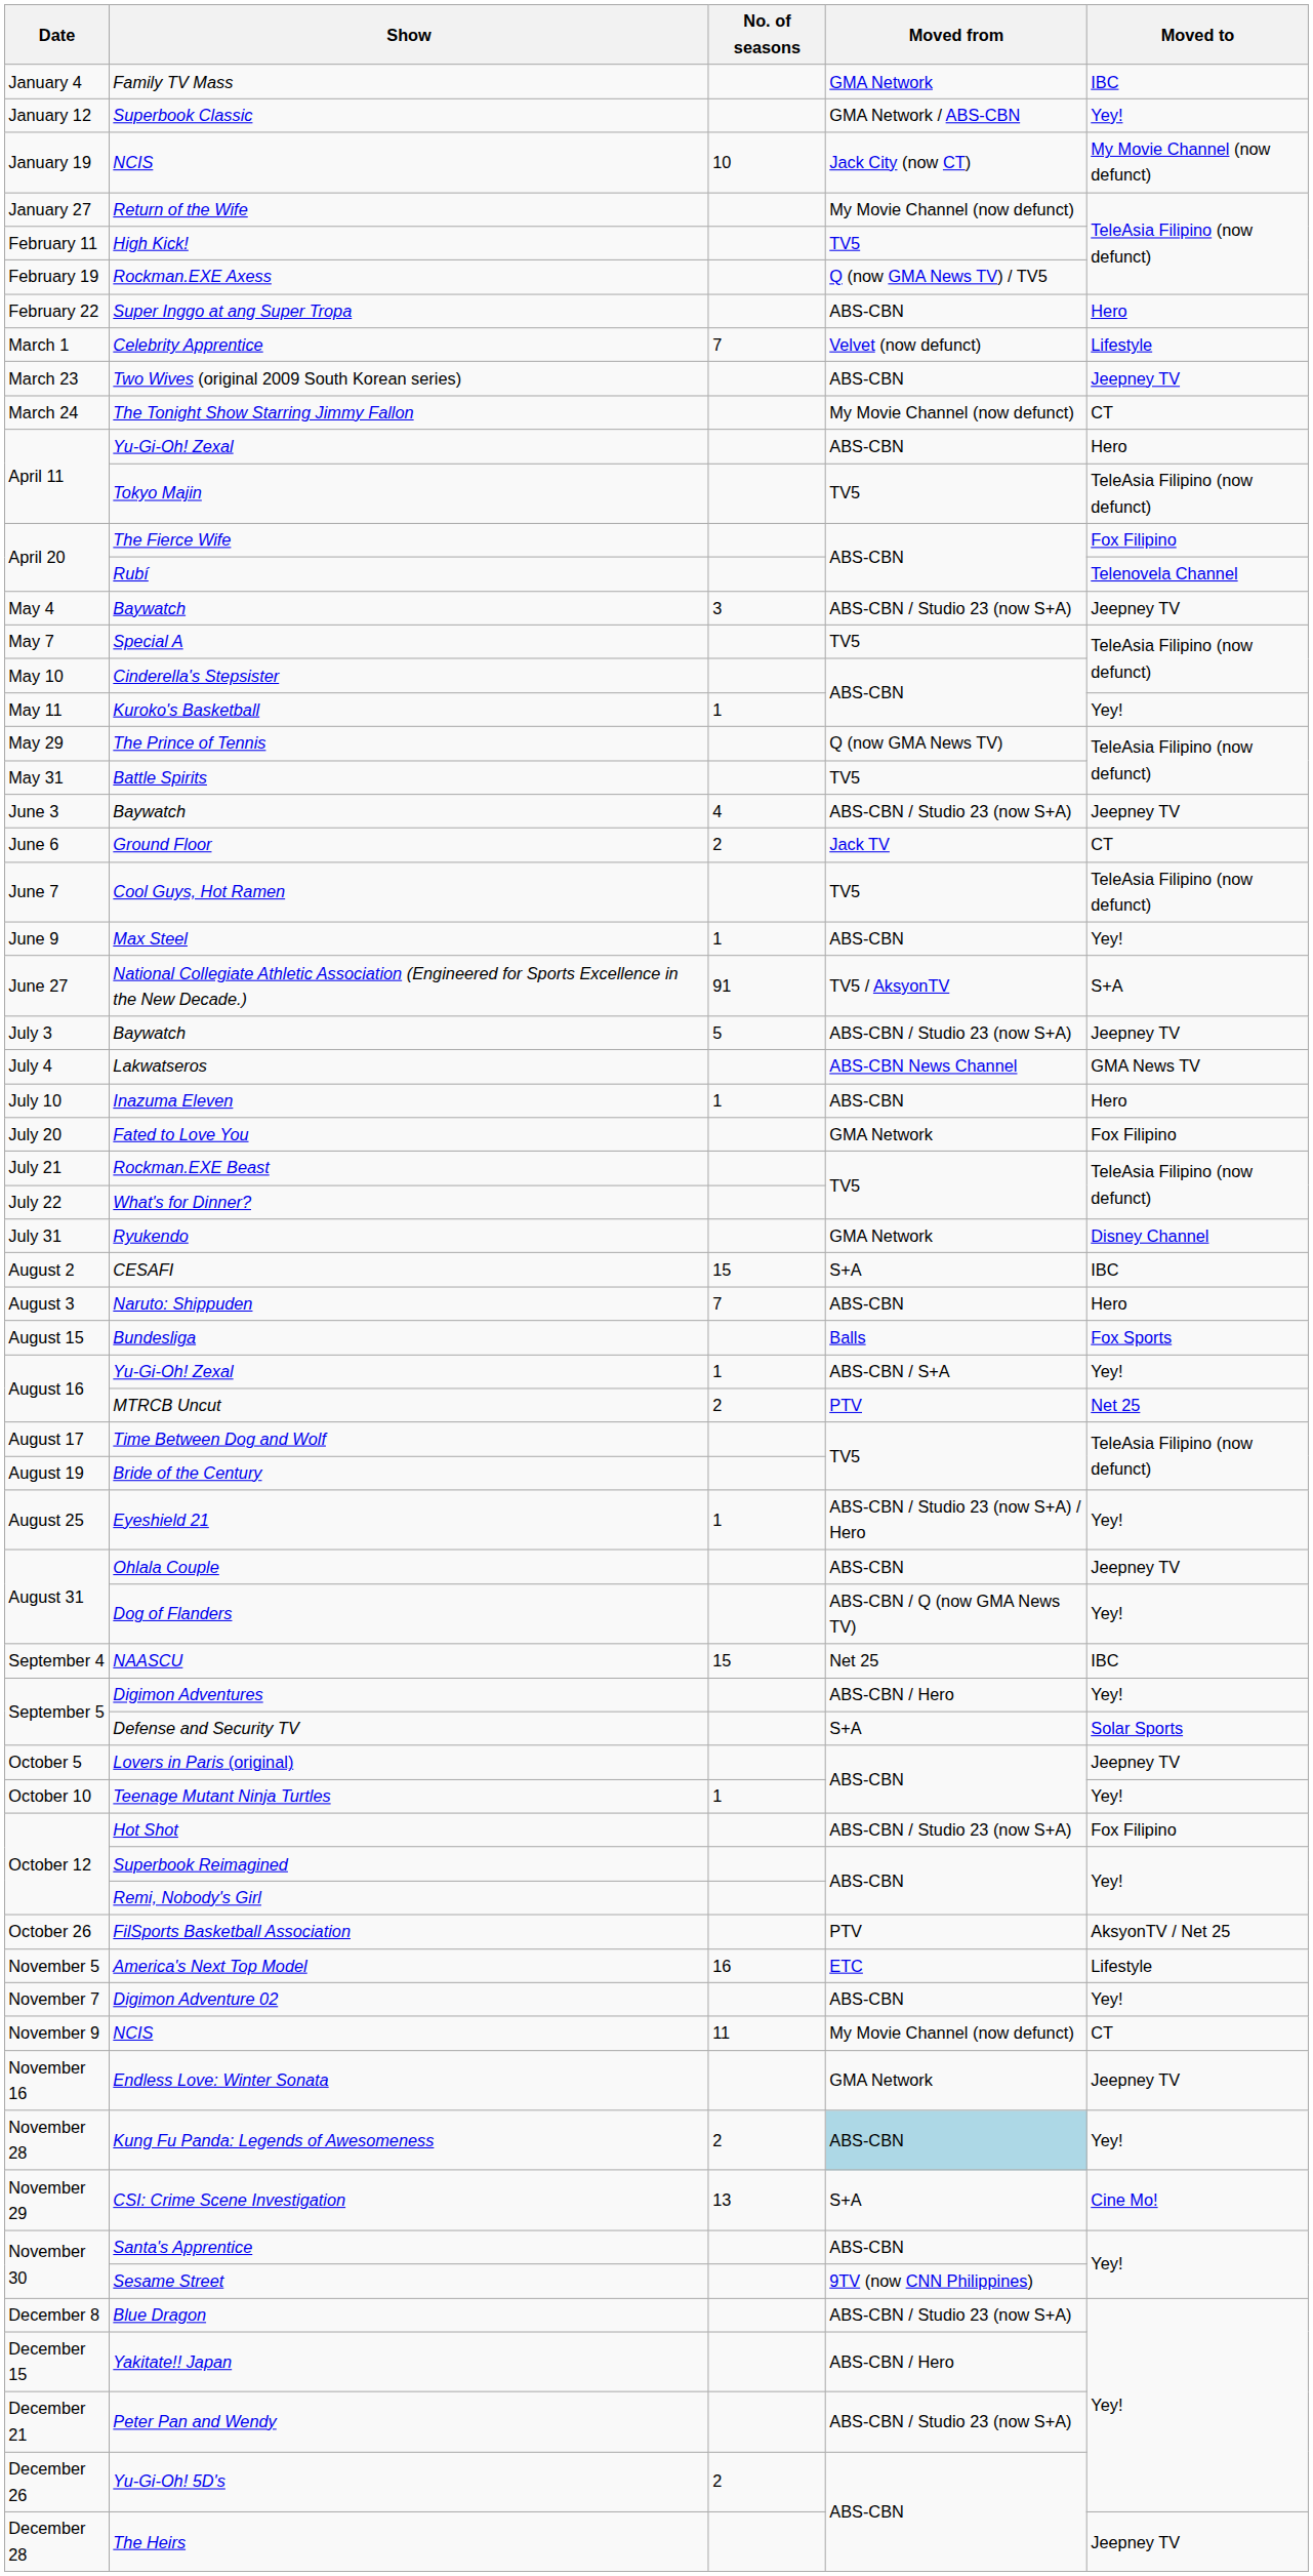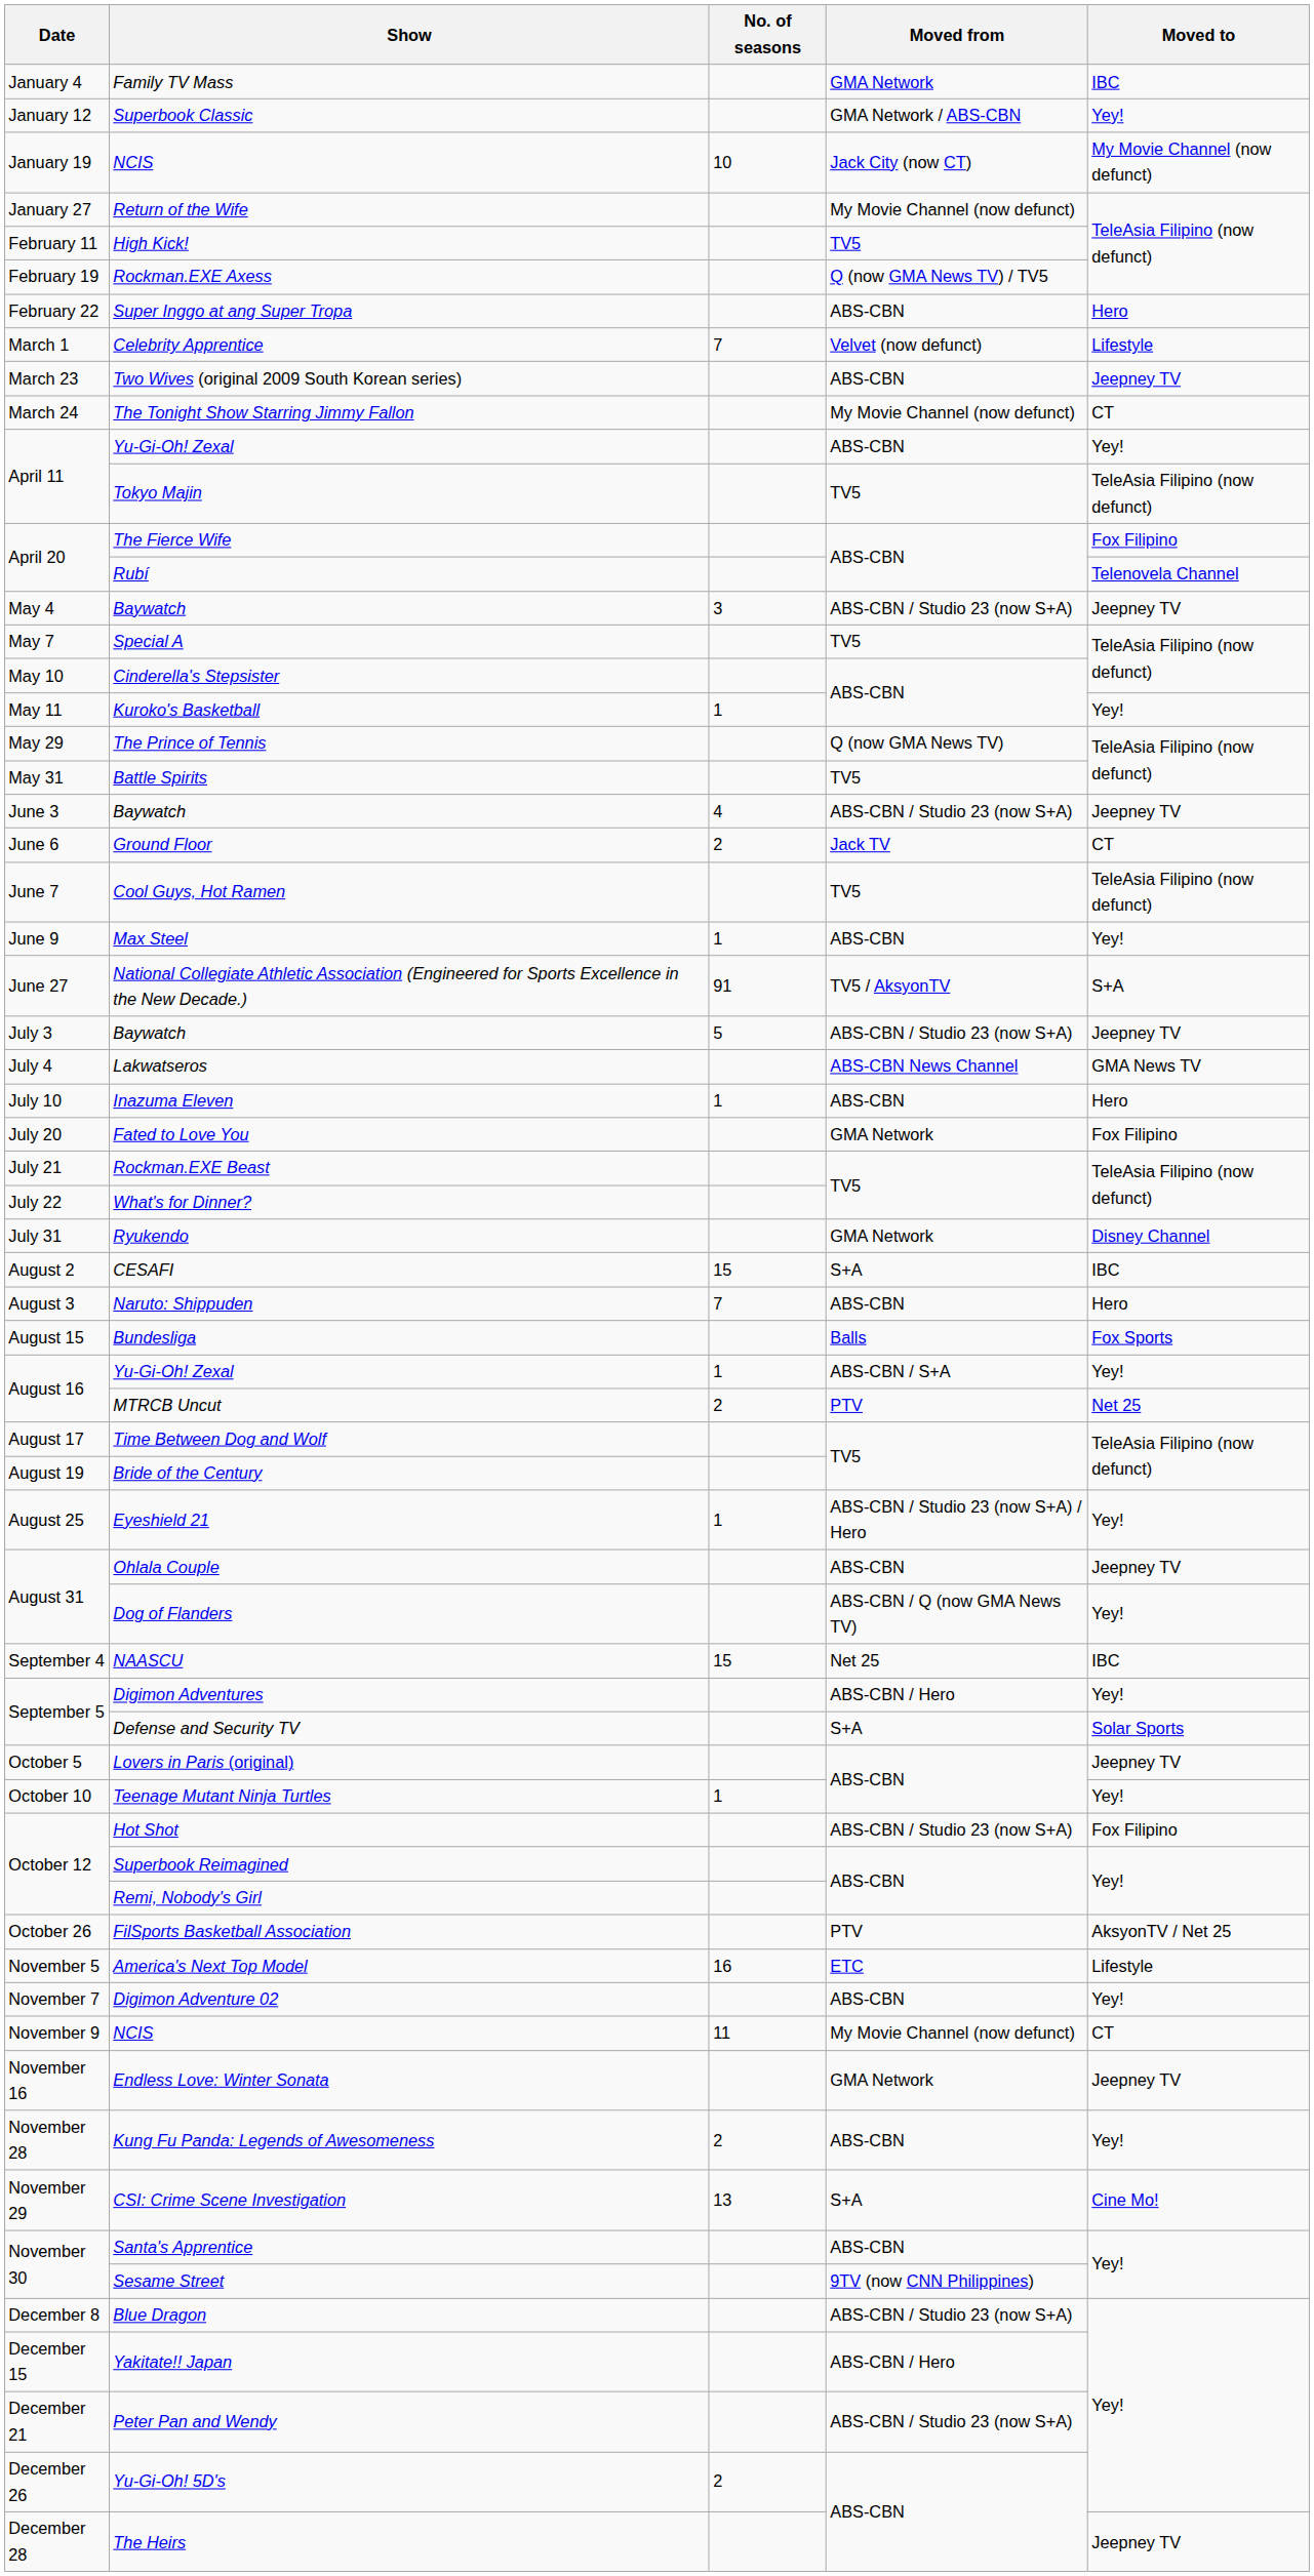April 11 / Yu-Gi-Oh! Zexal | Moved to: Hero -> Yey!
Kung Fu Panda: Legends of Awesomeness | Moved from: lightblue background -> no background
